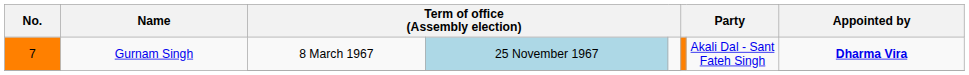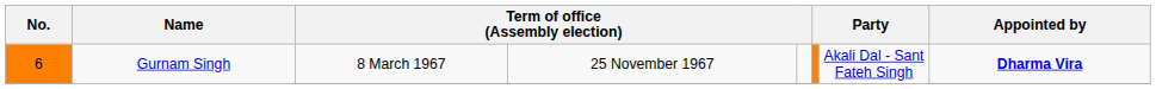Gurnam Singh / 8 March 1967 | No.: 7 -> 6
Gurnam Singh / 8 March 1967 | column 4: lightblue background -> no background
